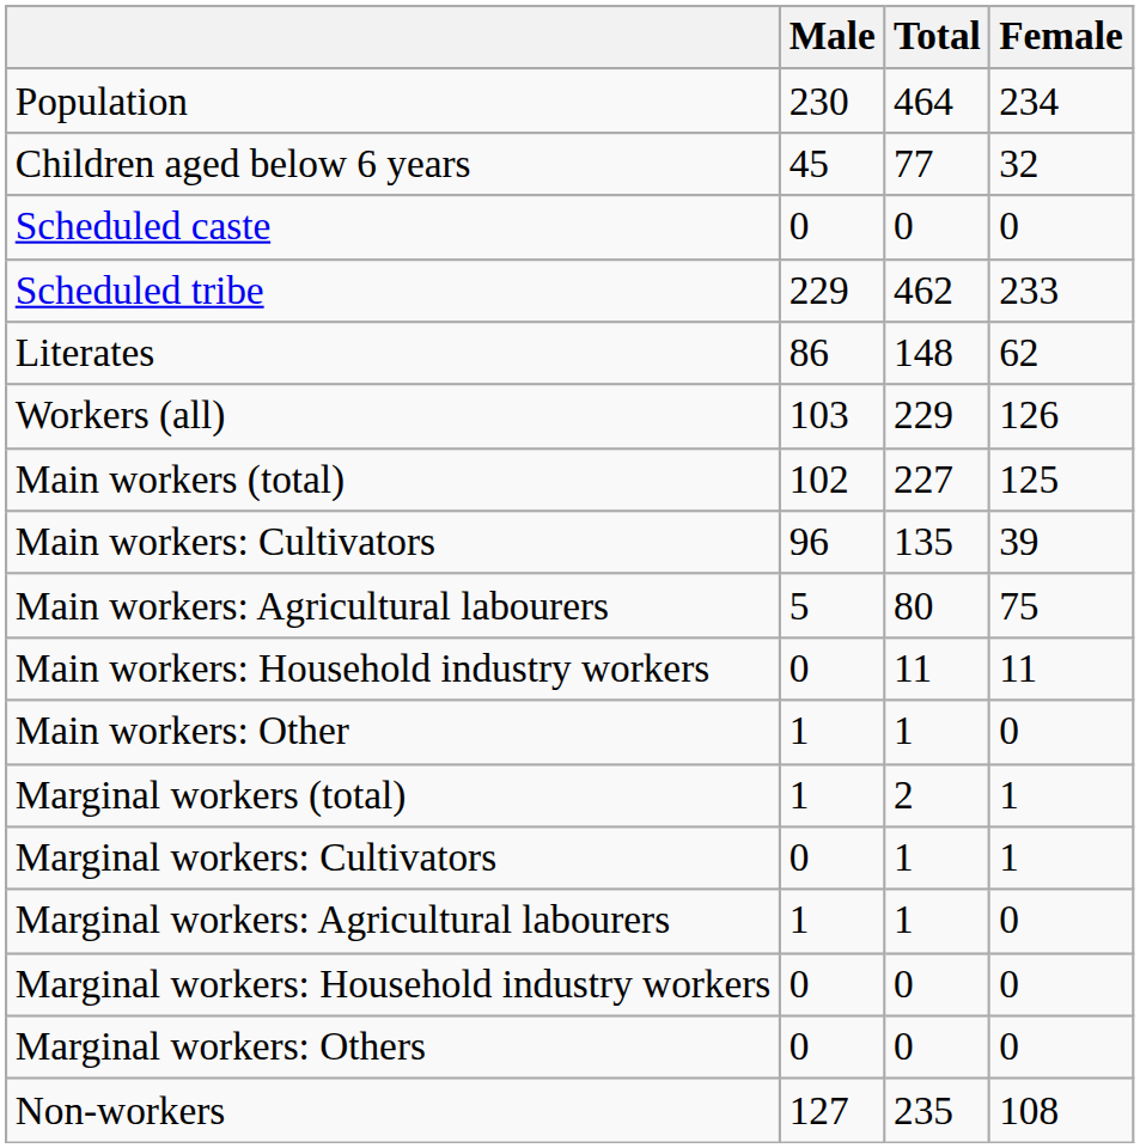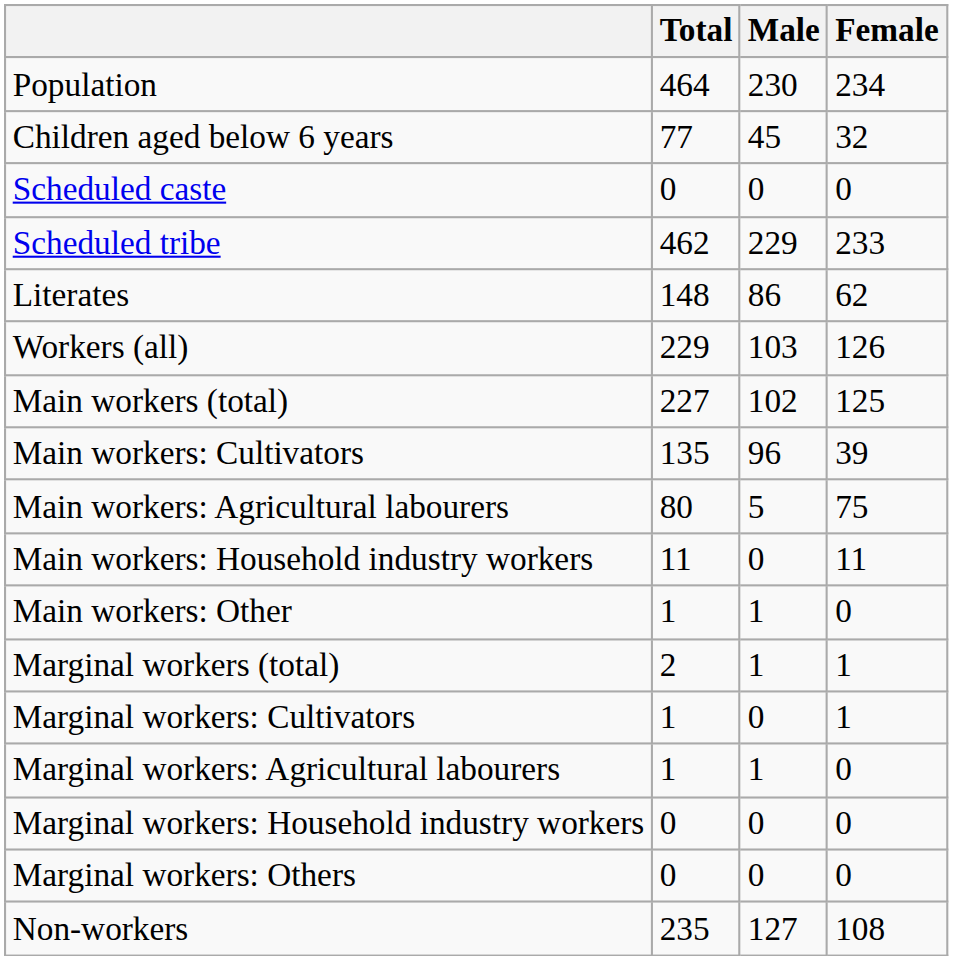columns swapped: Total <-> Male
